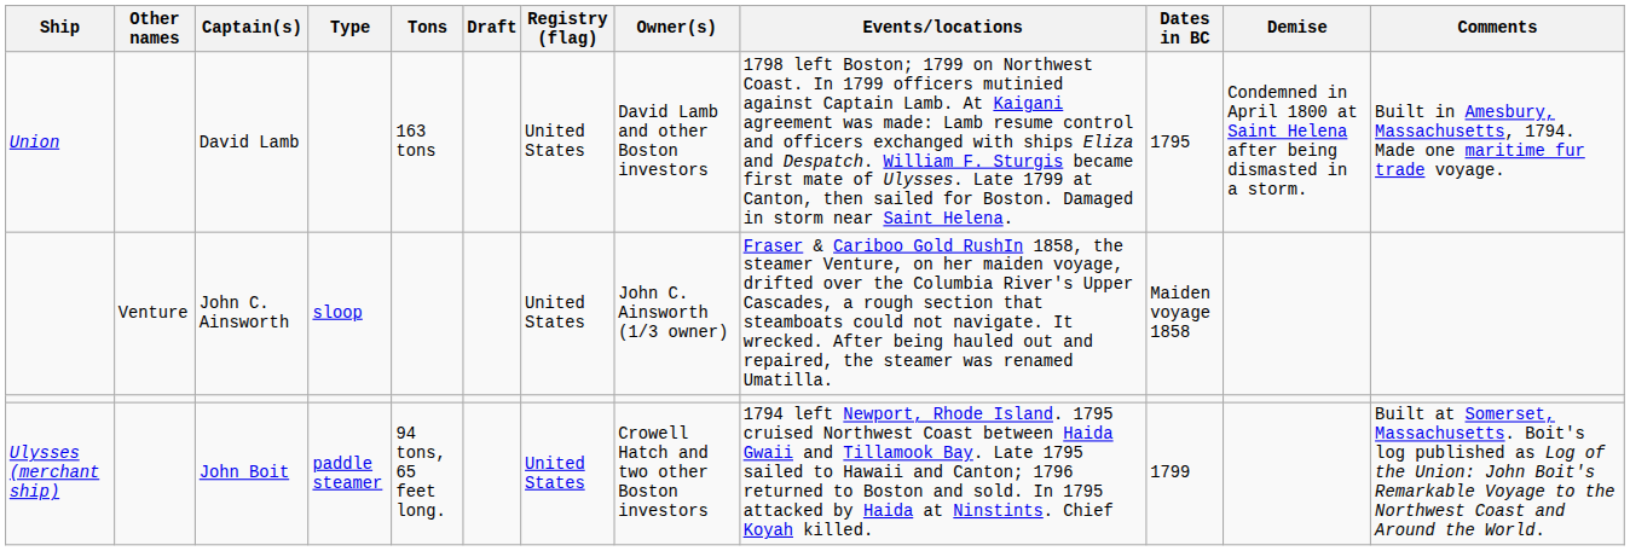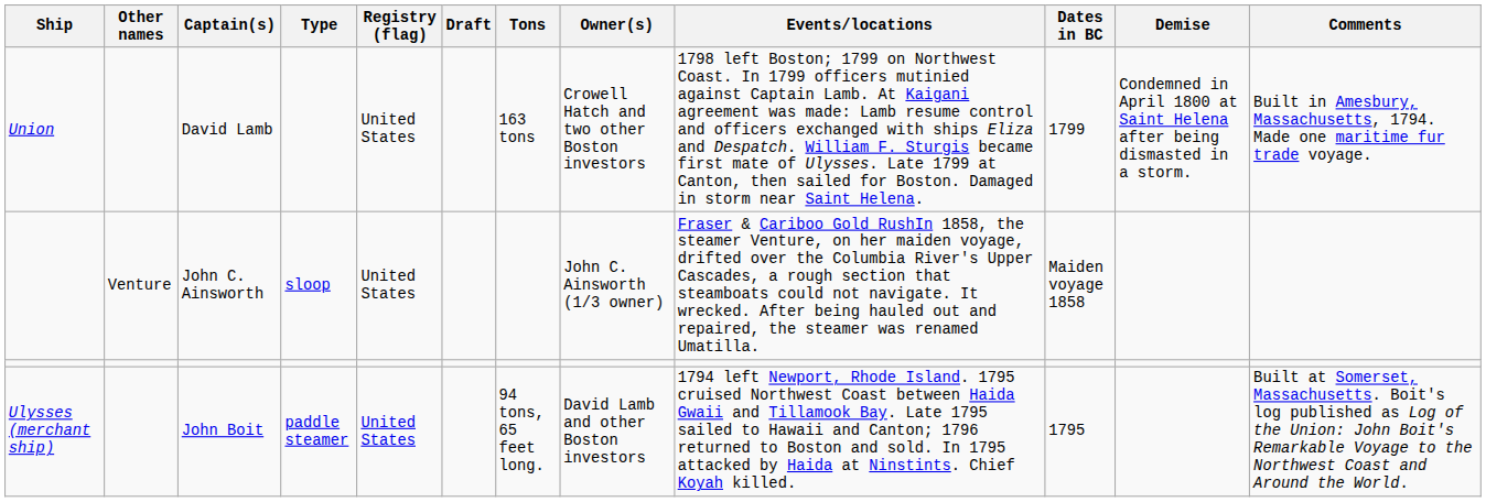columns swapped: Tons <-> Registry (flag)
David Lamb | Owner(s): David Lamb and other Boston investors -> Crowell Hatch and two other Boston investors
David Lamb | Dates in BC: 1795 -> 1799
John Boit | Owner(s): Crowell Hatch and two other Boston investors -> David Lamb and other Boston investors
John Boit | Dates in BC: 1799 -> 1795
